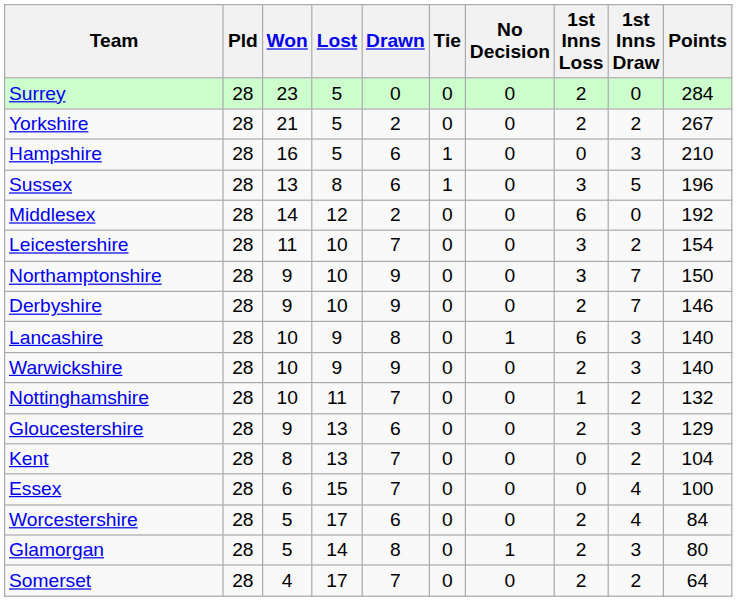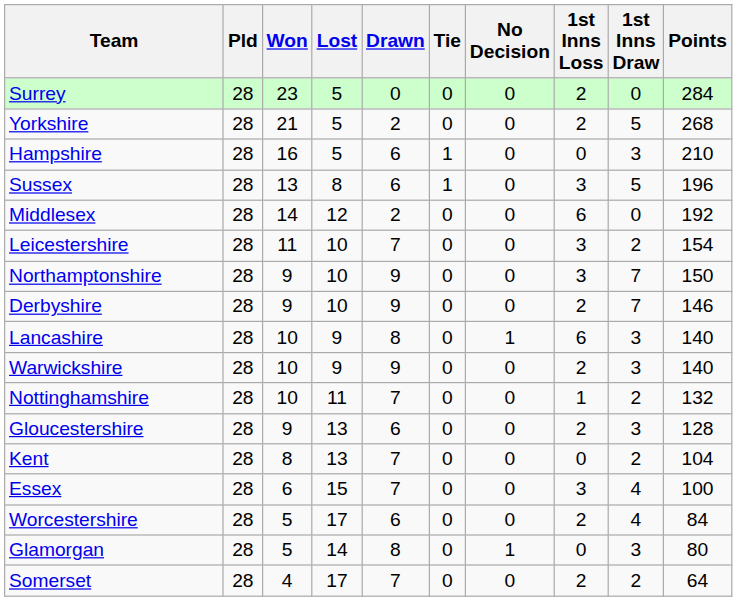Yorkshire | 1st Inns Draw: 2 -> 5
Yorkshire | Points: 267 -> 268
Gloucestershire | Points: 129 -> 128
Essex | 1st Inns Loss: 0 -> 3
Glamorgan | 1st Inns Loss: 2 -> 0
